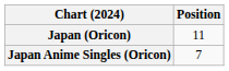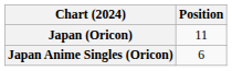Japan Anime Singles (Oricon) | Position: 7 -> 6
